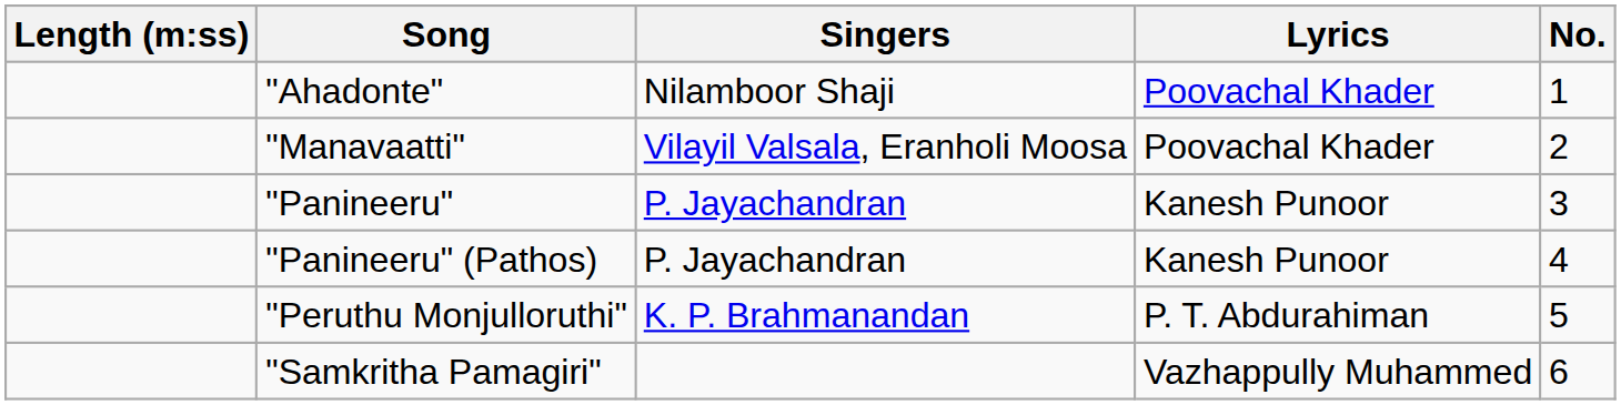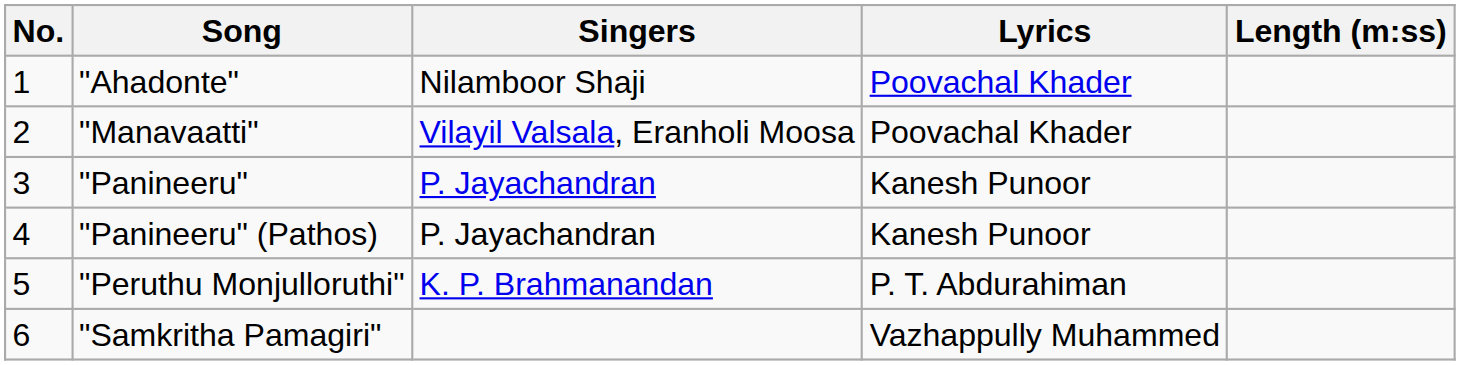columns swapped: No. <-> Length (m:ss)
